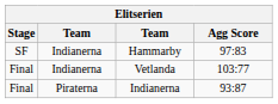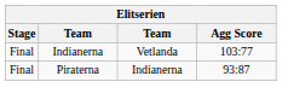- row: SF | Indianerna | Hammarby | 97:83
